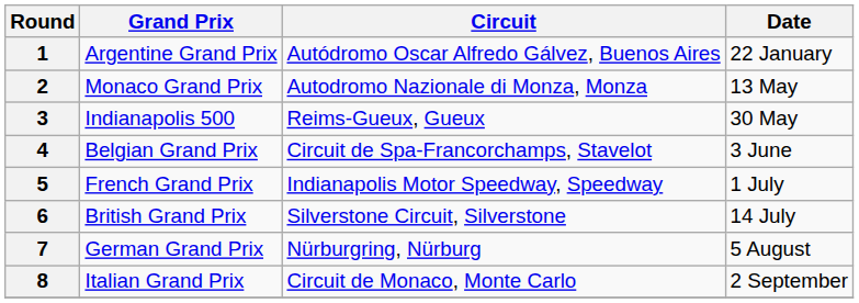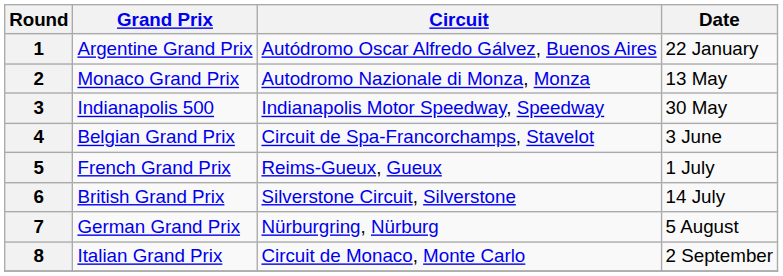3 | Circuit: Reims-Gueux, Gueux -> Indianapolis Motor Speedway, Speedway
5 | Circuit: Indianapolis Motor Speedway, Speedway -> Reims-Gueux, Gueux
